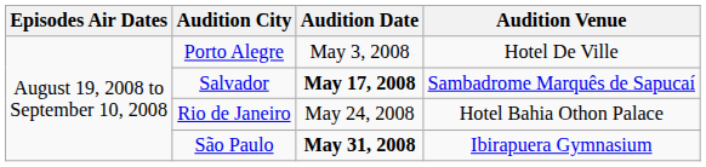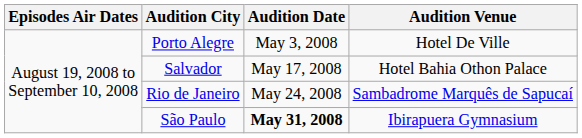Salvador | Audition Date: bold -> normal
Salvador | Audition Venue: Sambadrome Marquês de Sapucaí -> Hotel Bahia Othon Palace
Rio de Janeiro | Audition Venue: Hotel Bahia Othon Palace -> Sambadrome Marquês de Sapucaí
